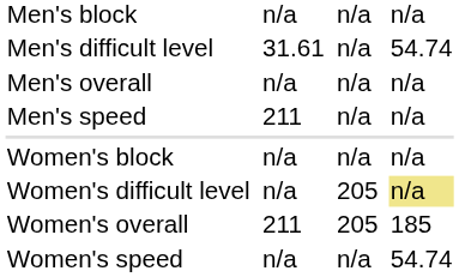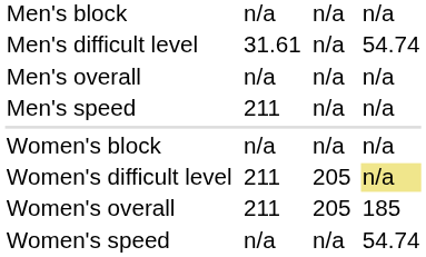Women's difficult level | column 3: n/a -> 211
